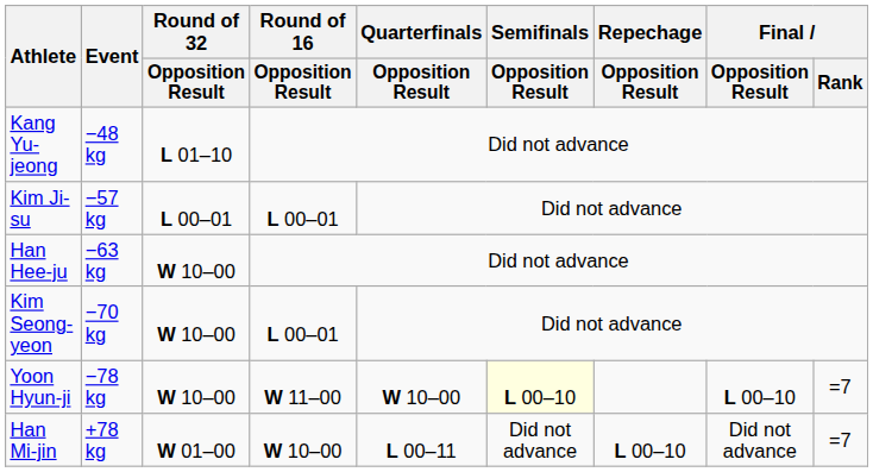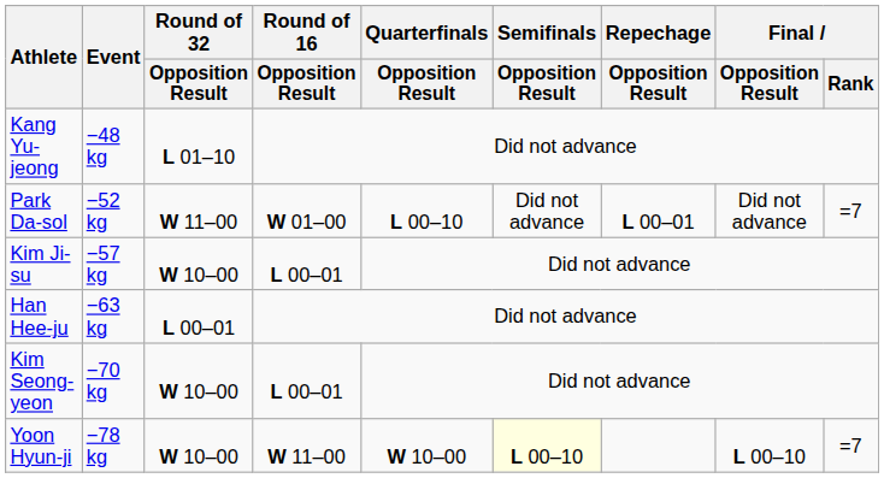+ row: Park Da-sol | −52 kg | W 11–00 | W 01–00 | L 00–10 | Did not advance | L 00–01 | Did not advance | =7
Kim Ji-su | Round of 32 / Opposition Result: L 00–01 -> W 10–00
Han Hee-ju | Round of 32 / Opposition Result: W 10–00 -> L 00–01
- row: Han Mi-jin | +78 kg | W 01–00 | W 10–00 | L 00–11 | Did not advance | L 00–10 | Did not advance | =7
